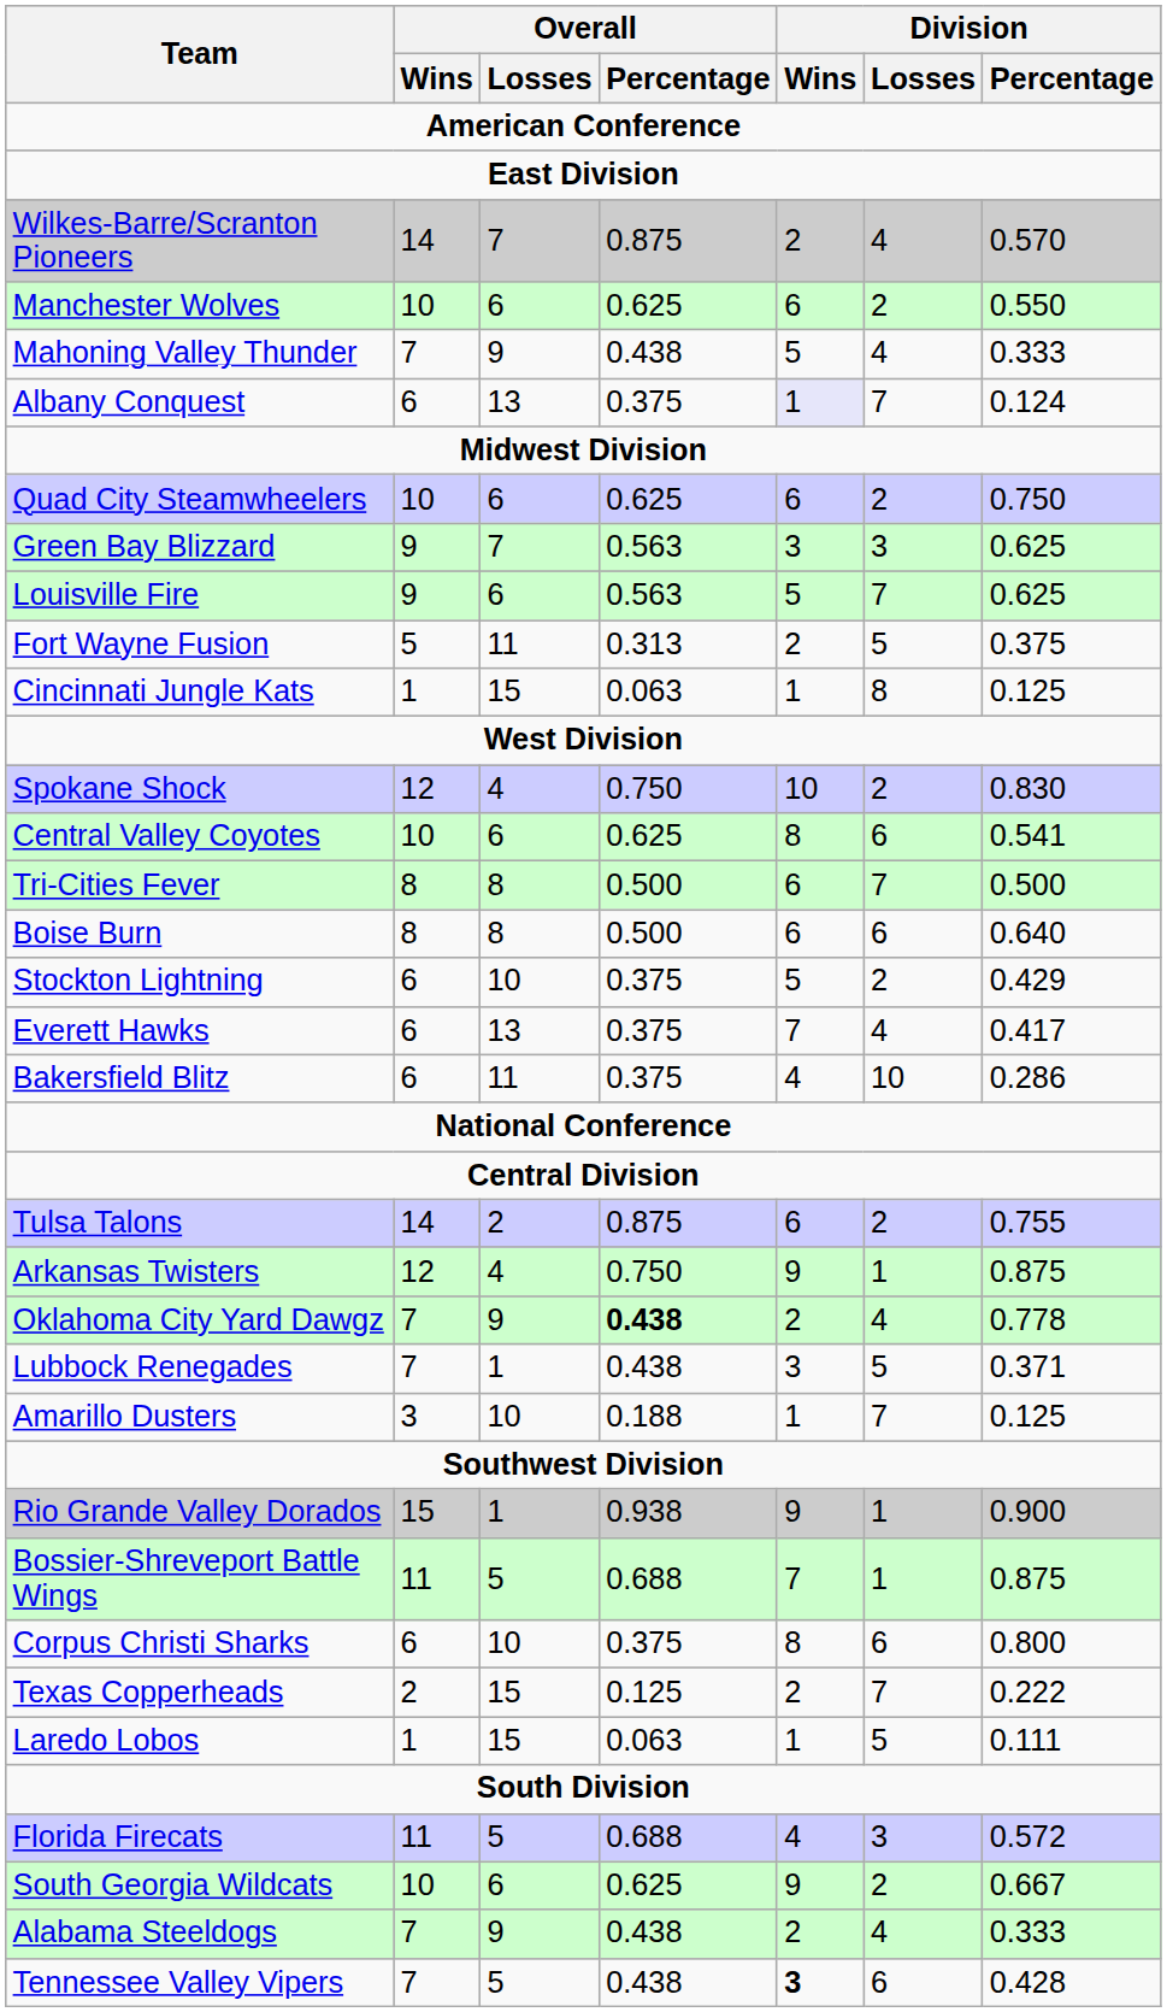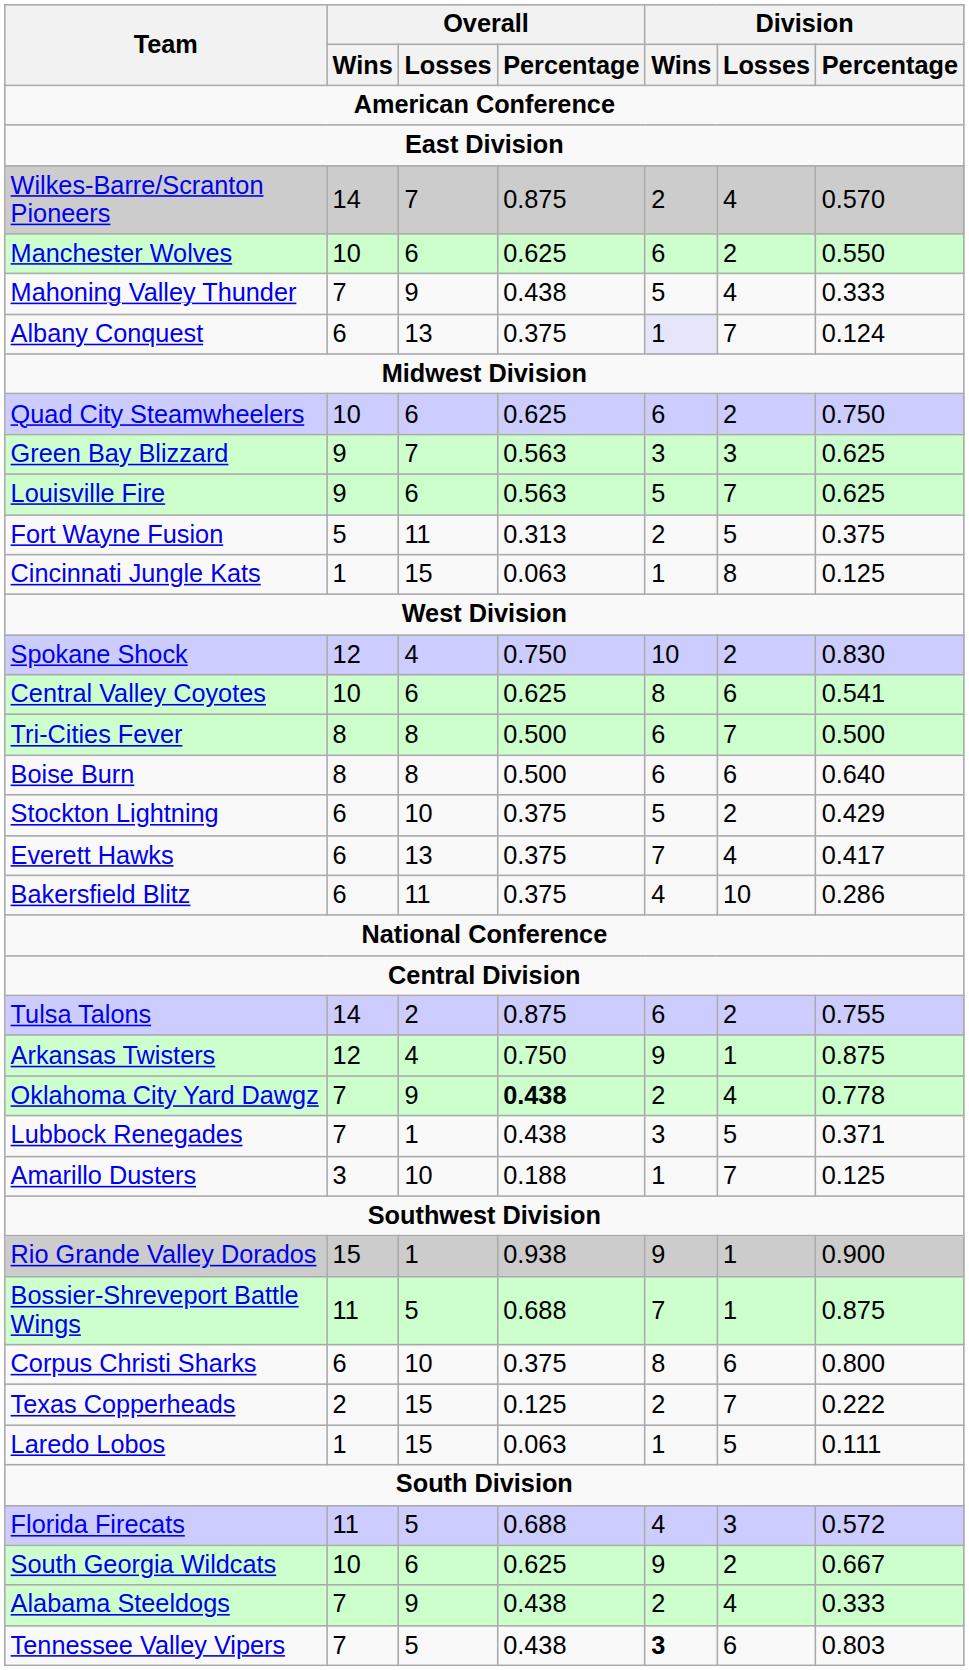Tennessee Valley Vipers | Division / Percentage: 0.428 -> 0.803
